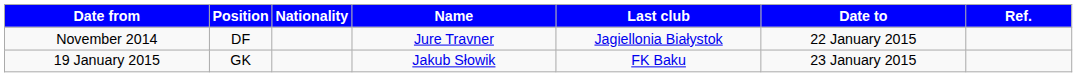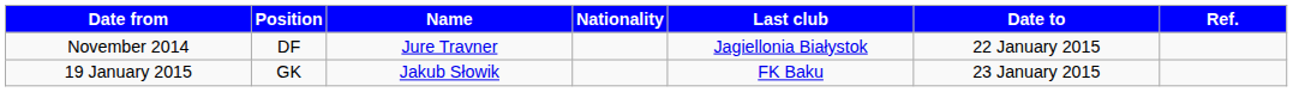columns swapped: Nationality <-> Name
